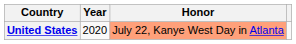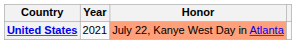United States | Year: 2020 -> 2021
